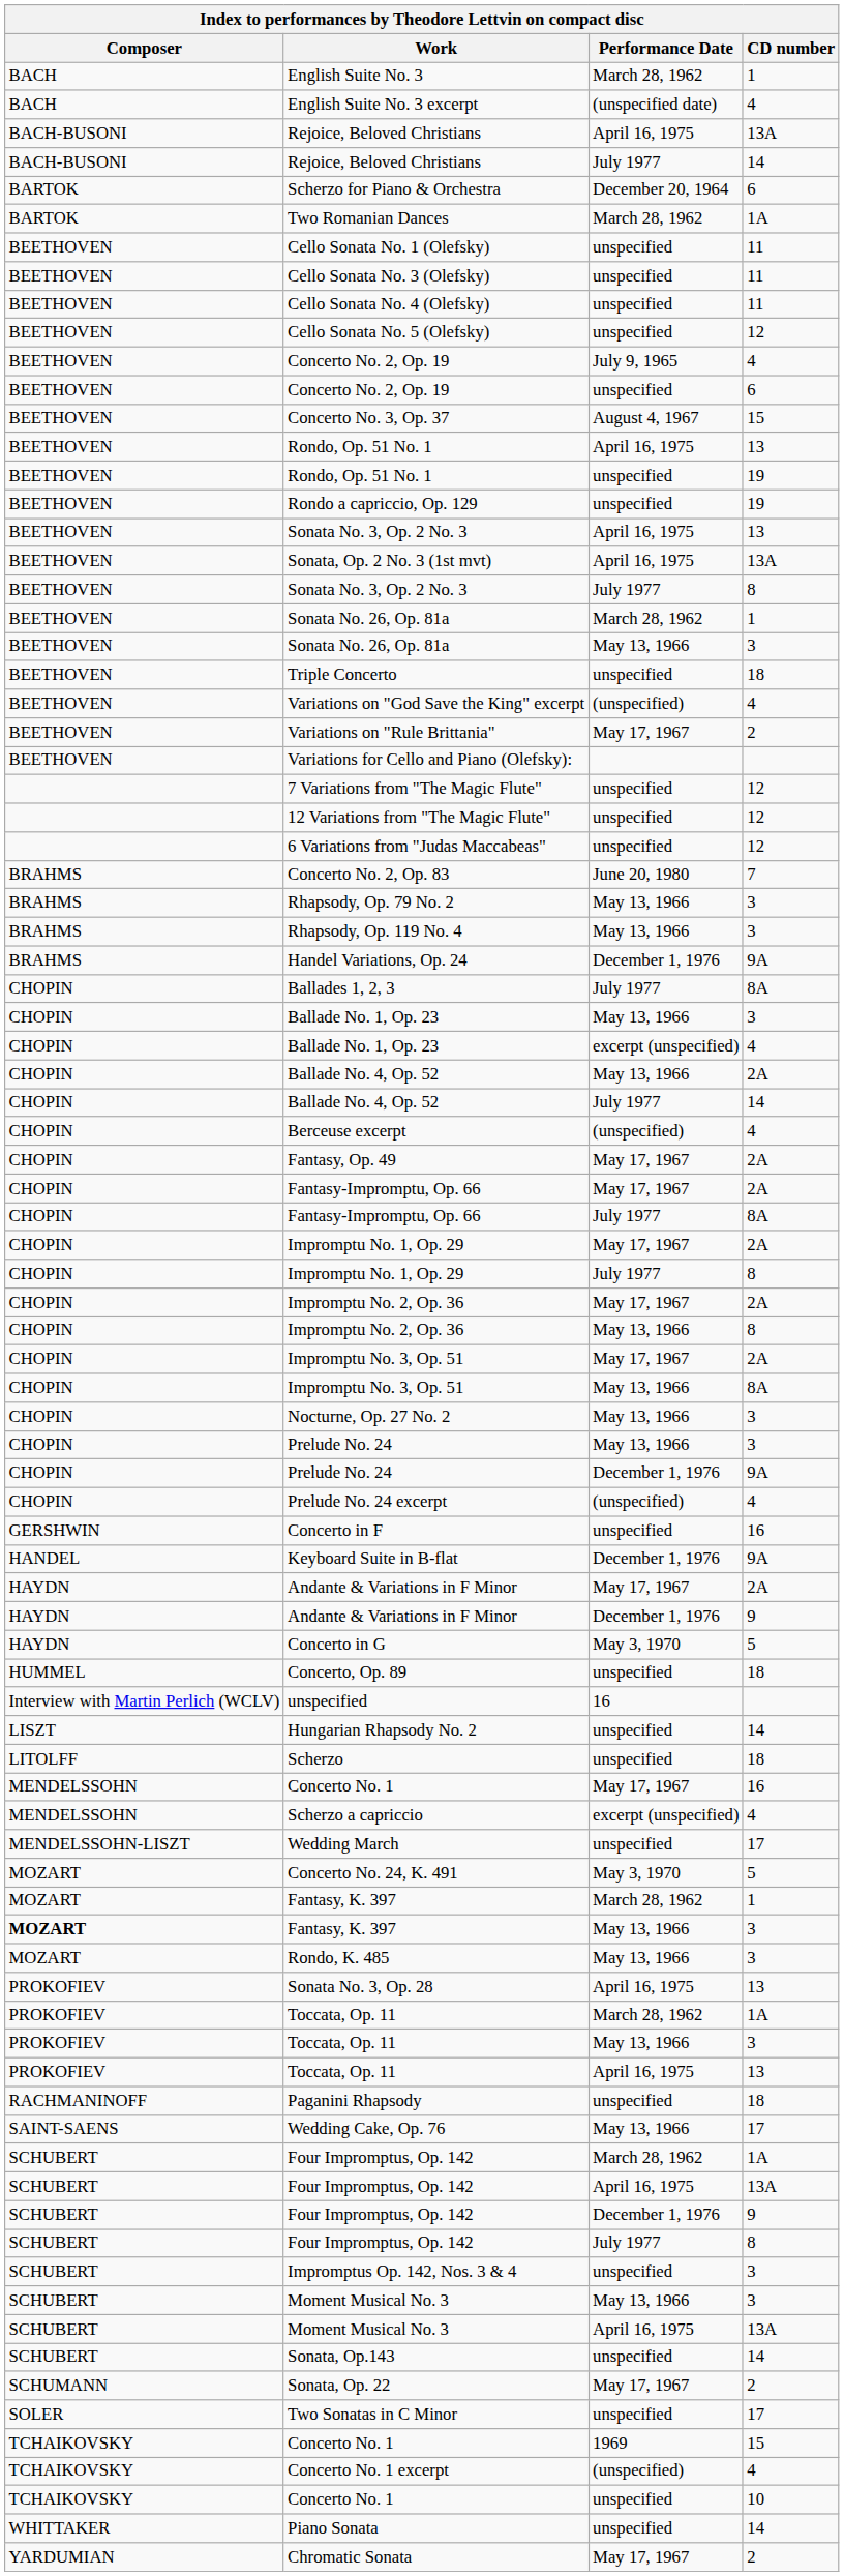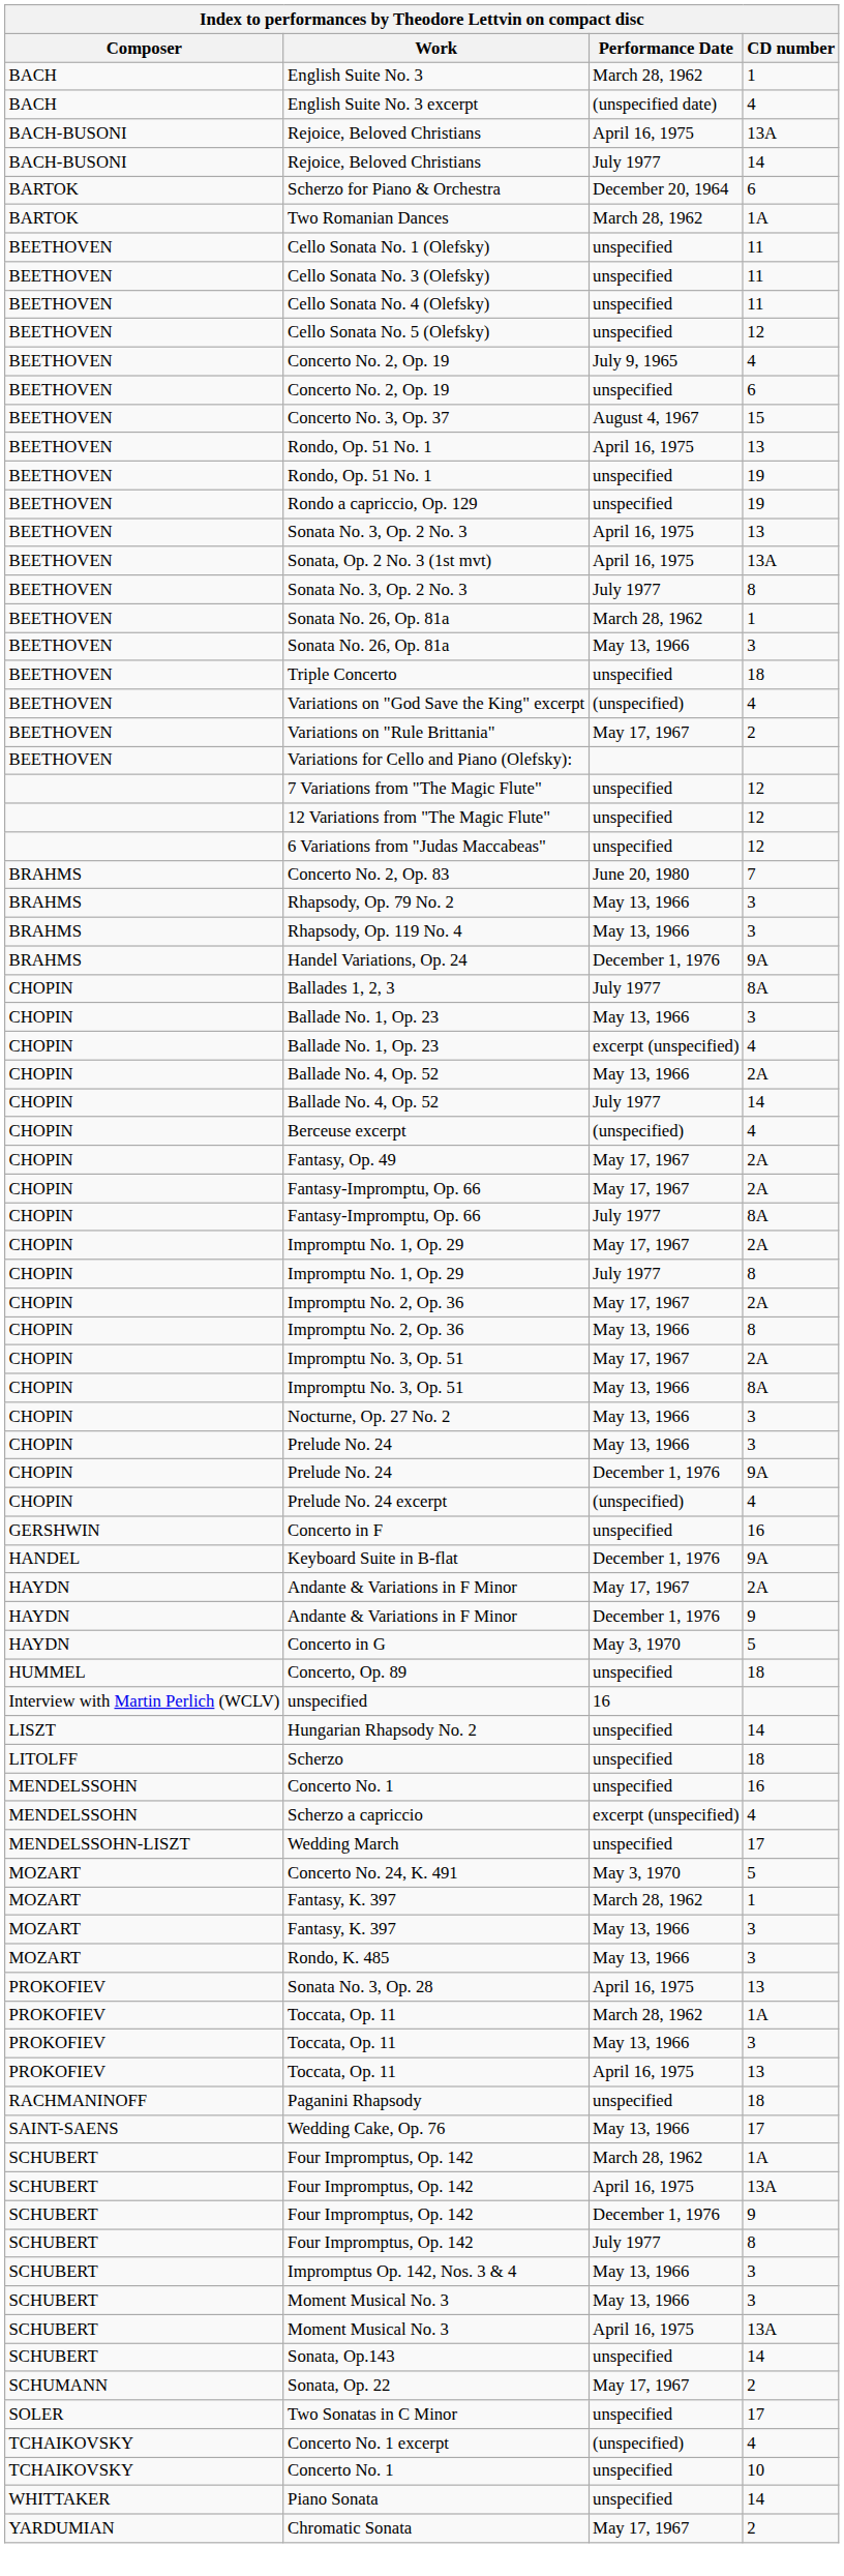Concerto No. 1 / 16 | Performance Date: May 17, 1967 -> unspecified
Fantasy, K. 397 / 3 | Composer: bold -> normal
Impromptus Op. 142, Nos. 3 & 4 | Performance Date: unspecified -> May 13, 1966
- row: TCHAIKOVSKY | Concerto No. 1 | 1969 | 15
